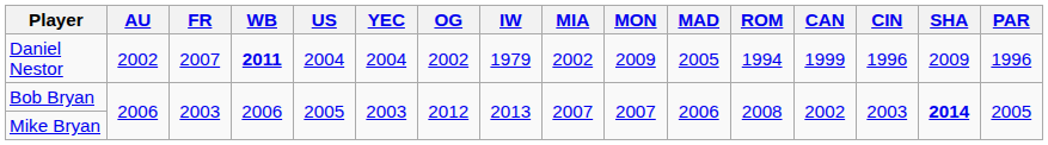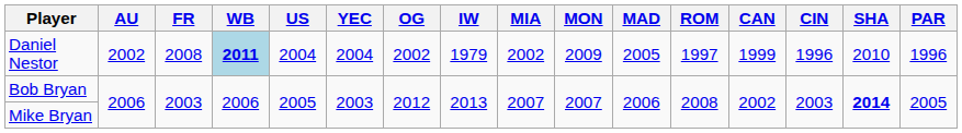Daniel Nestor | FR: 2007 -> 2008
Daniel Nestor | WB: no background -> lightblue background
Daniel Nestor | ROM: 1994 -> 1997
Daniel Nestor | SHA: 2009 -> 2010
